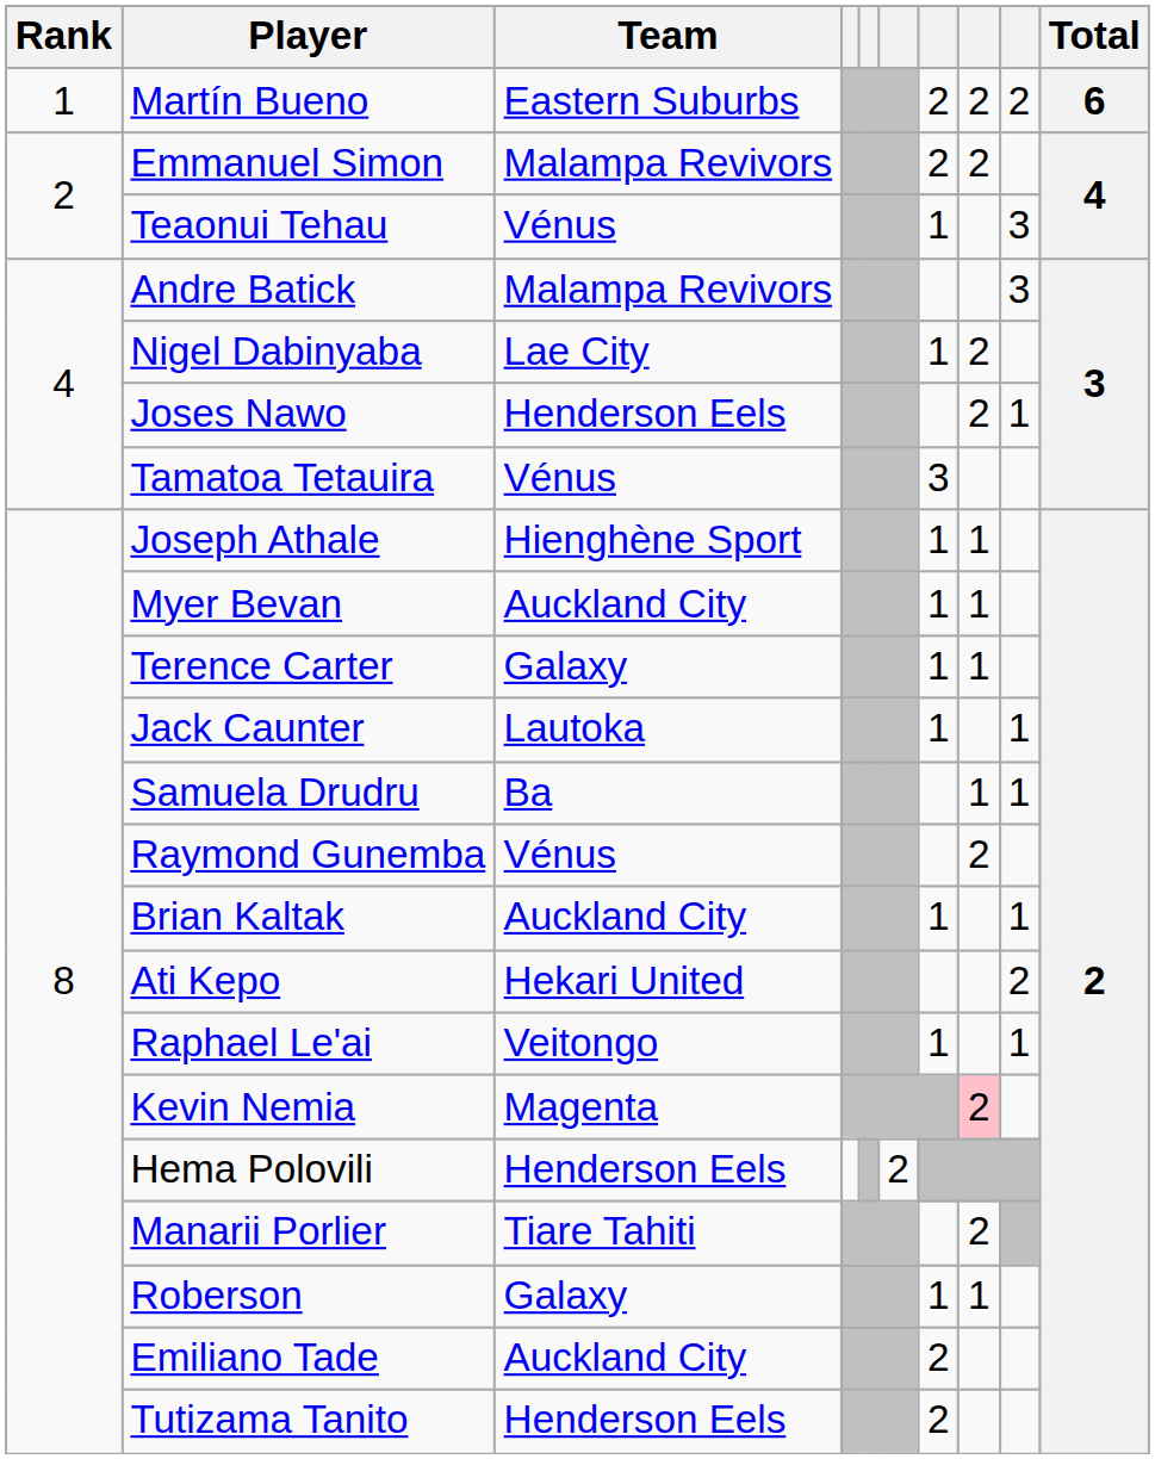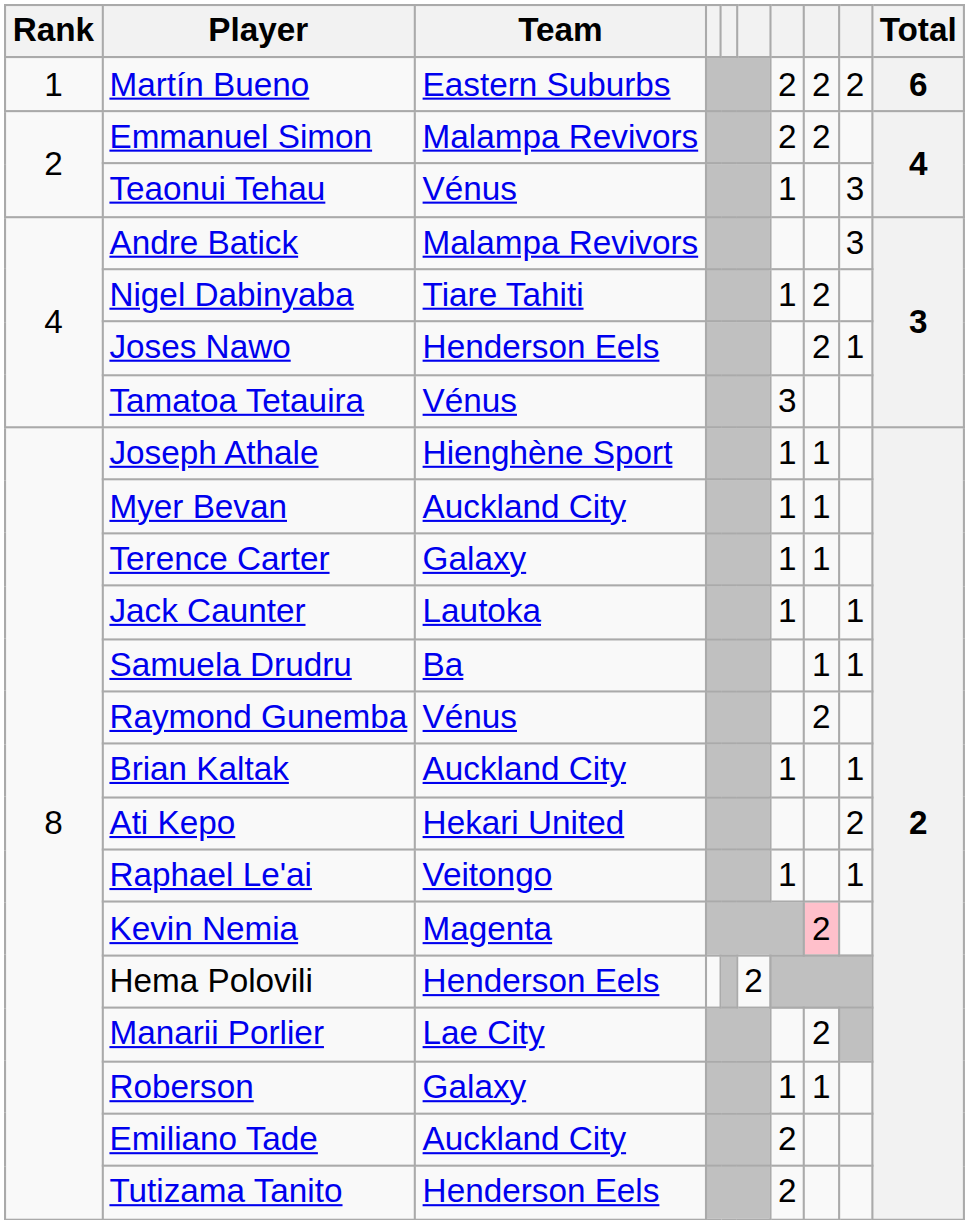Nigel Dabinyaba | Team: Lae City -> Tiare Tahiti
Manarii Porlier | Team: Tiare Tahiti -> Lae City
